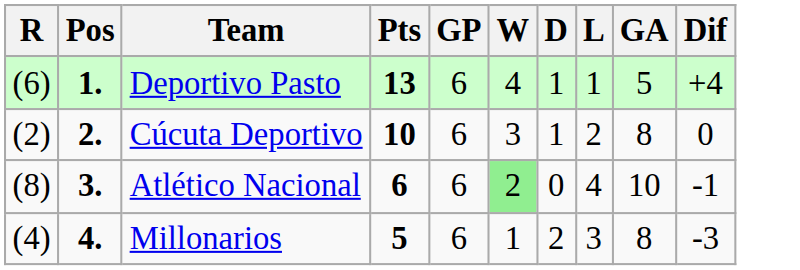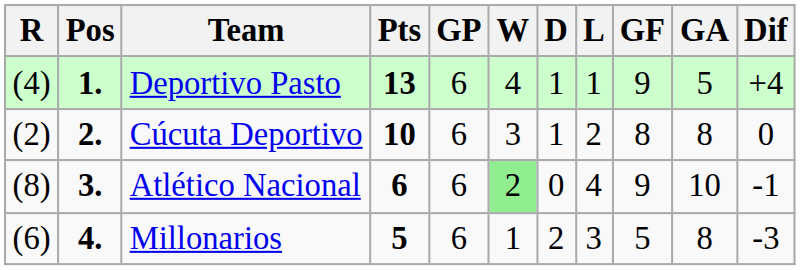+ column: GF | 9 | 8 | 9 | 5
Deportivo Pasto | R: (6) -> (4)
Millonarios | R: (4) -> (6)
